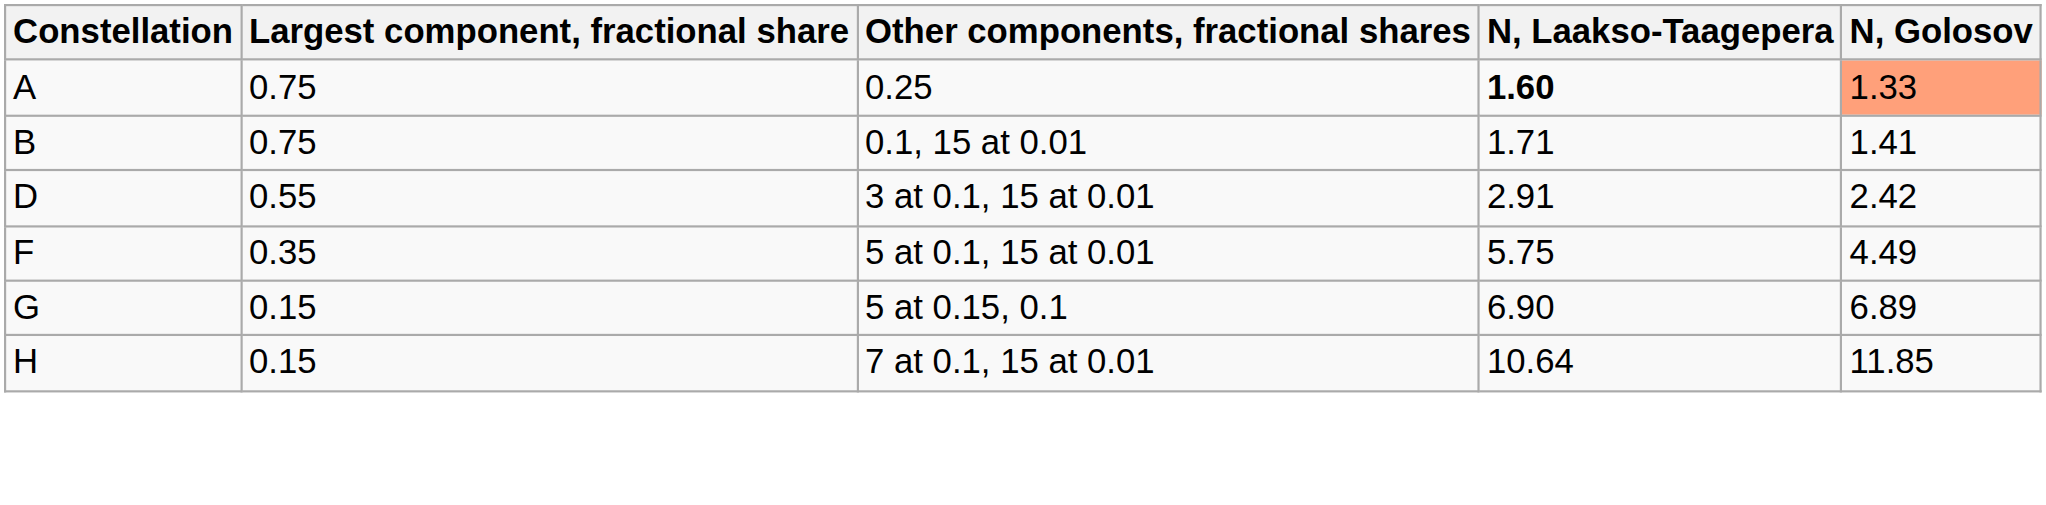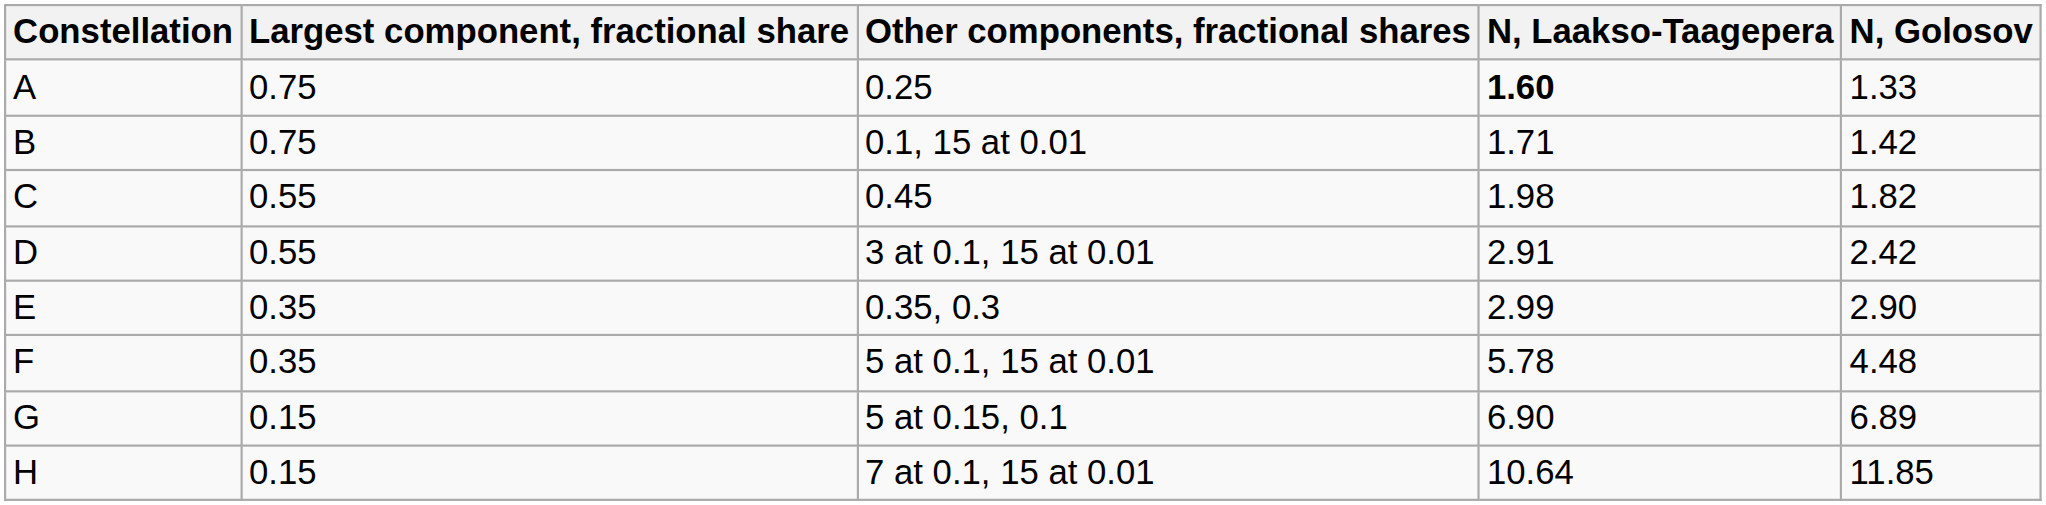0.25 | N, Golosov: lightsalmon background -> no background
0.1, 15 at 0.01 | N, Golosov: 1.41 -> 1.42
+ row: C | 0.55 | 0.45 | 1.98 | 1.82
+ row: E | 0.35 | 0.35, 0.3 | 2.99 | 2.90
5 at 0.1, 15 at 0.01 | N, Laakso-Taagepera: 5.75 -> 5.78
5 at 0.1, 15 at 0.01 | N, Golosov: 4.49 -> 4.48
